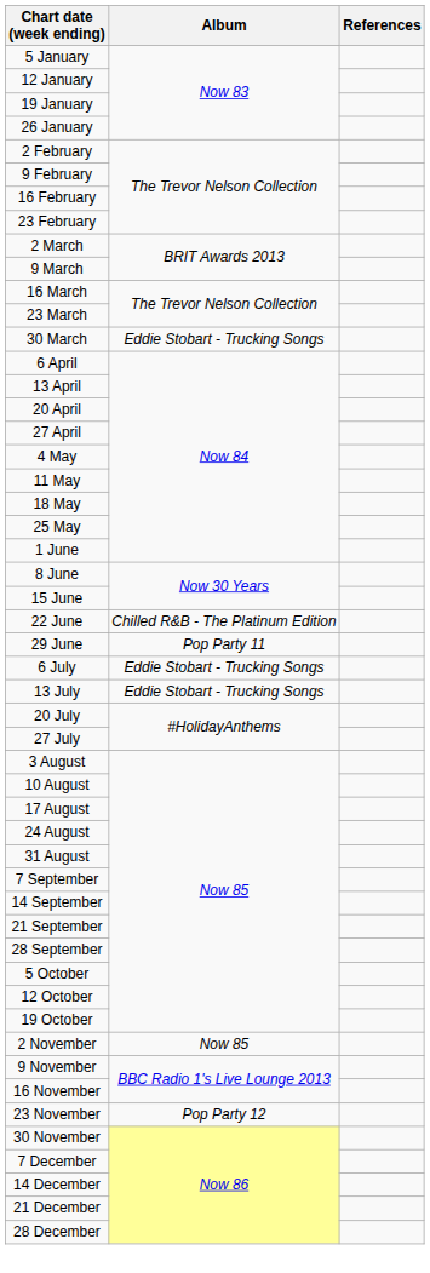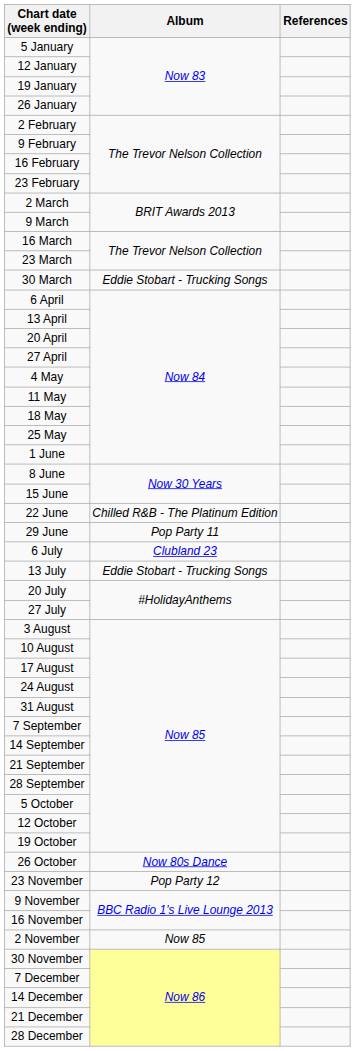6 July | Album: Eddie Stobart - Trucking Songs -> Clubland 23
+ row: 26 October | Now 80s Dance
rows swapped: 2 November <-> 23 November
